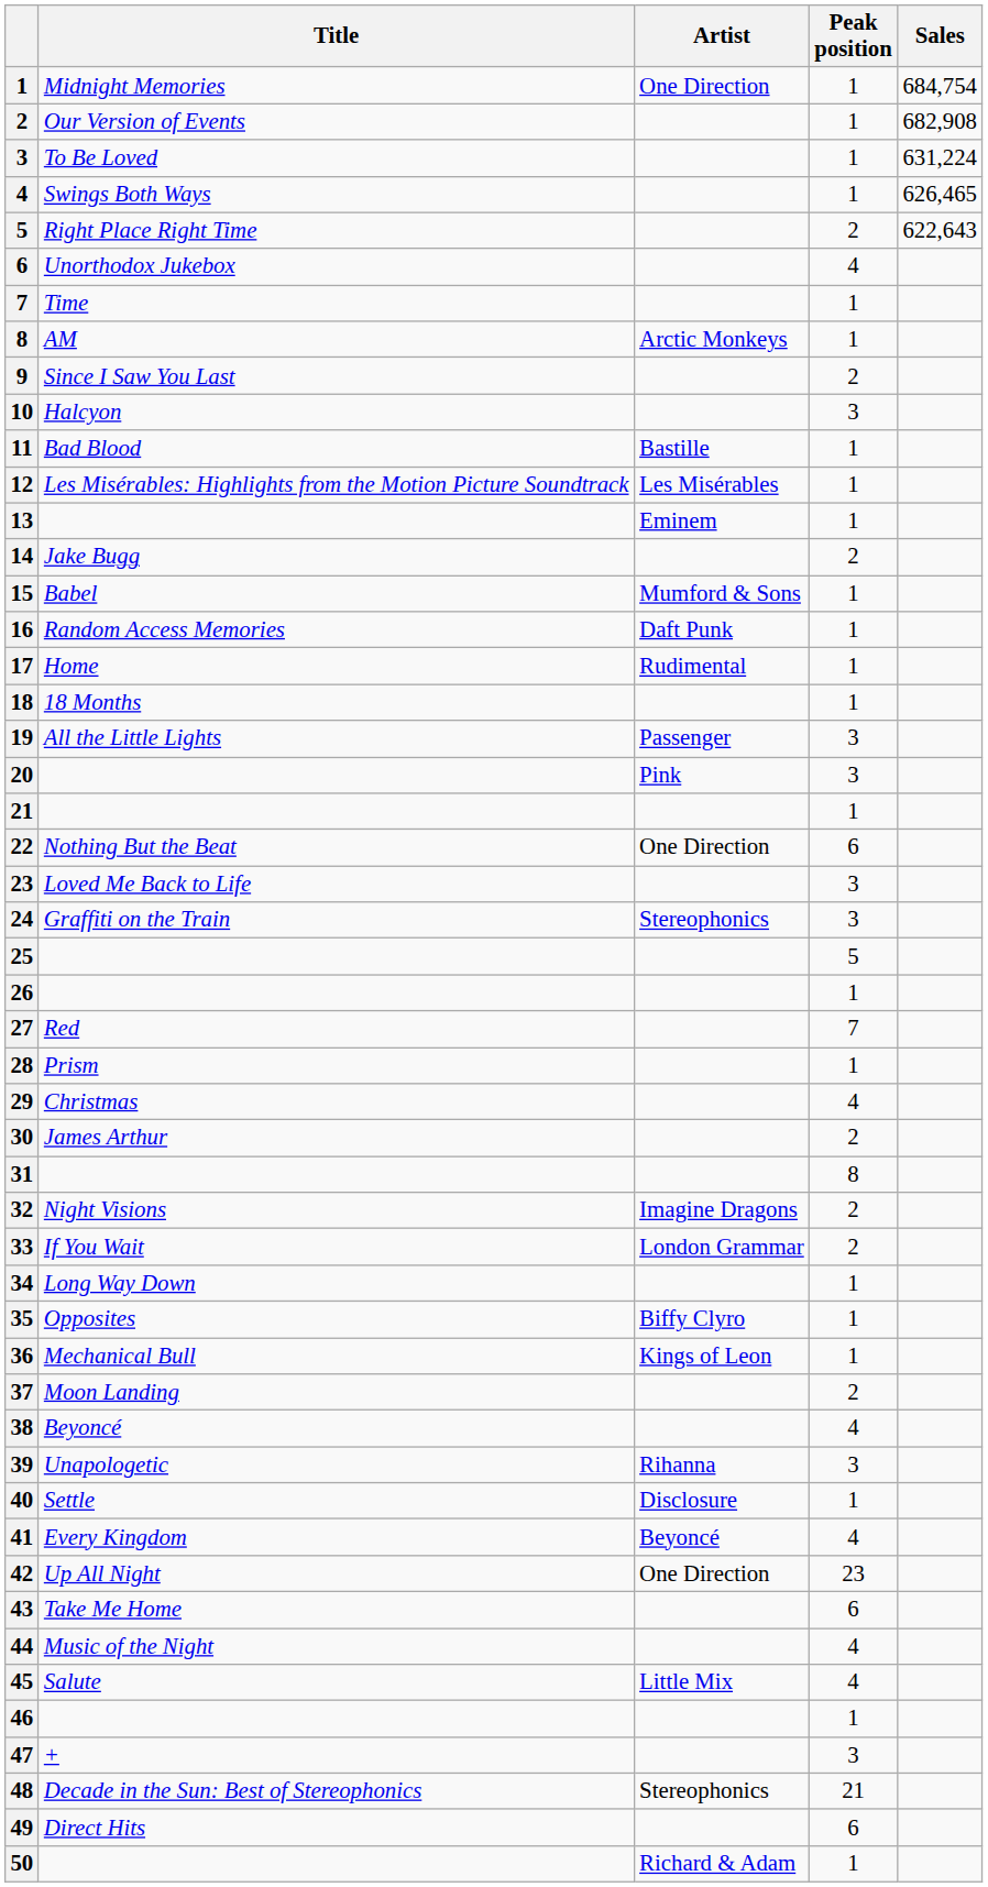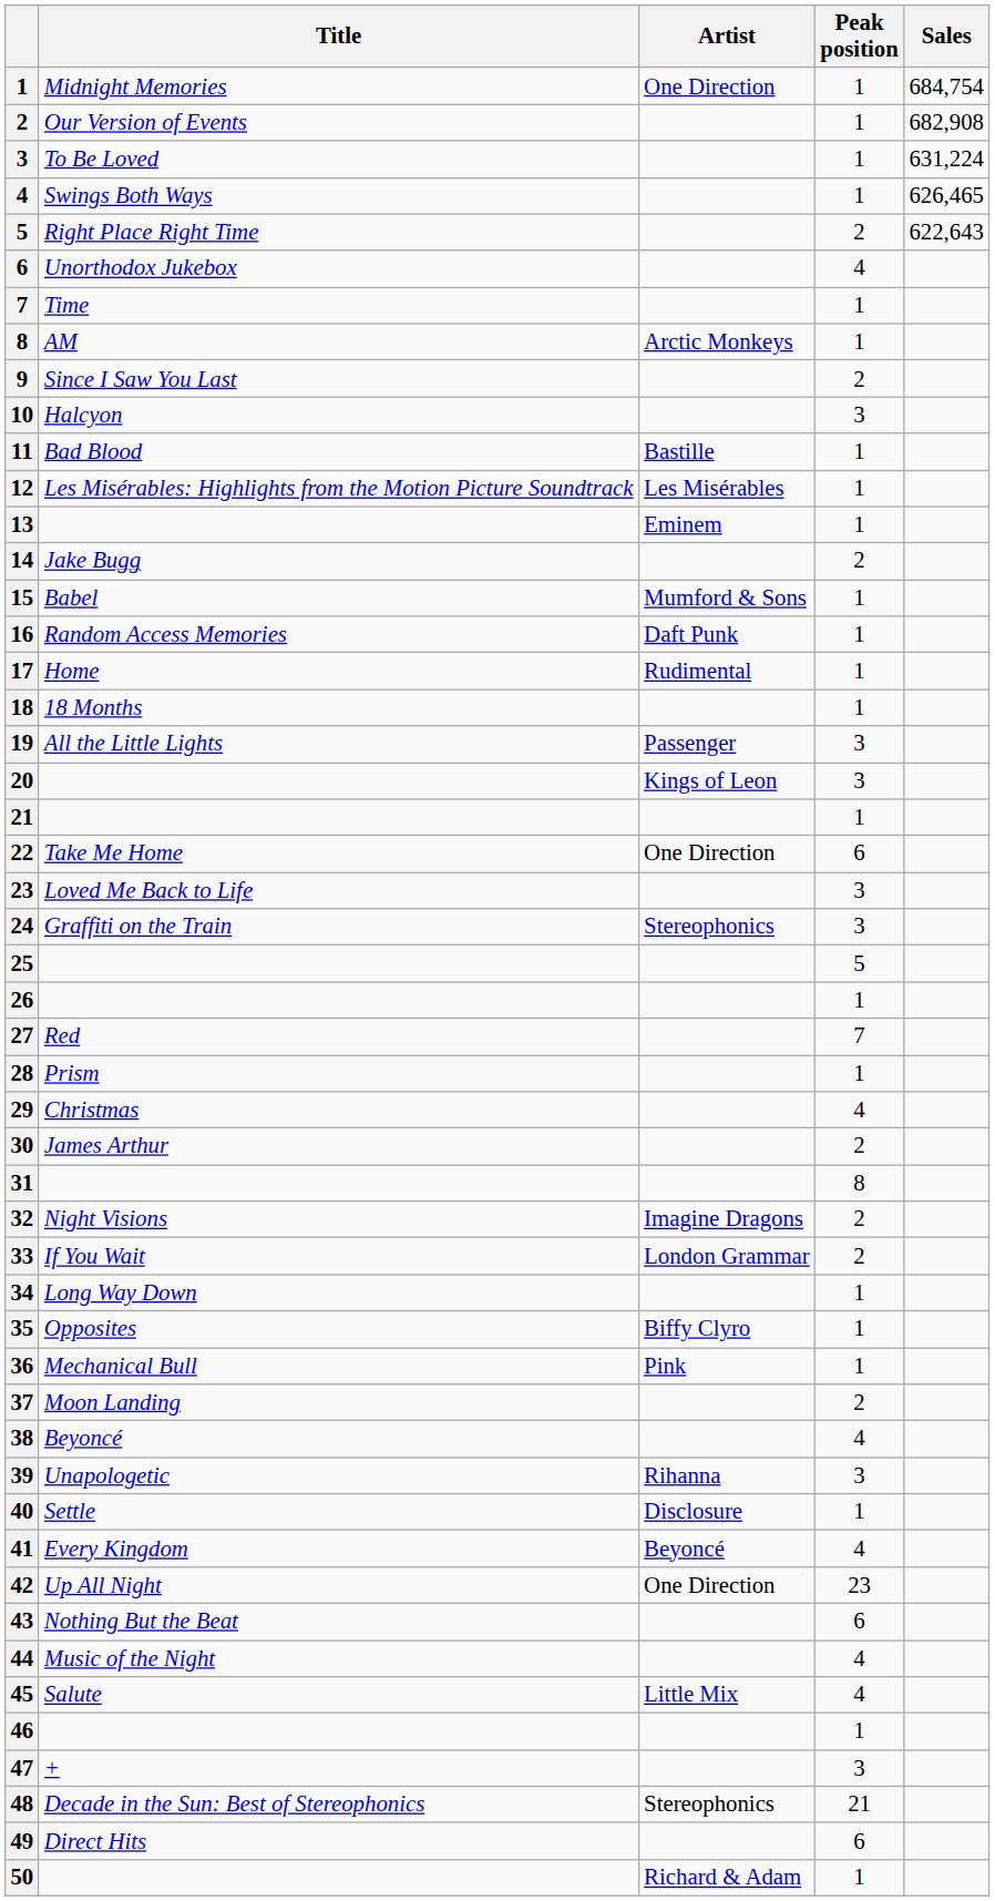20 | Artist: Pink -> Kings of Leon
22 | Title: Nothing But the Beat -> Take Me Home
36 | Artist: Kings of Leon -> Pink
43 | Title: Take Me Home -> Nothing But the Beat
